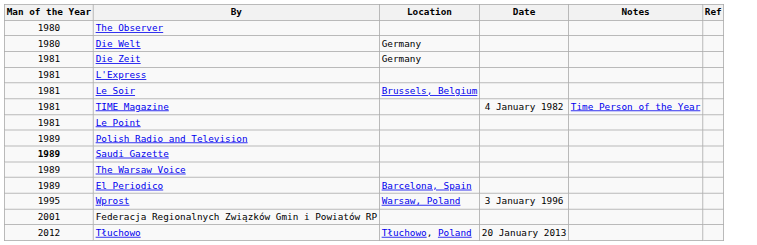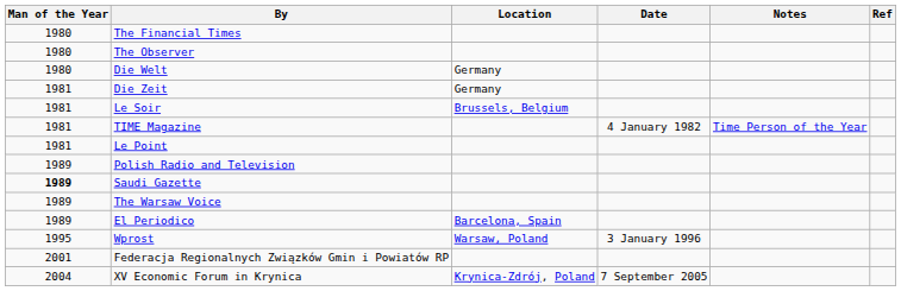+ row: 1980 | The Financial Times
- row: 1981 | L'Express
+ row: 2004 | XV Economic Forum in Krynica | Krynica-Zdrój, Poland | 7 September 2005
- row: 2012 | Tłuchowo | Tłuchowo, Poland | 20 January 2013
